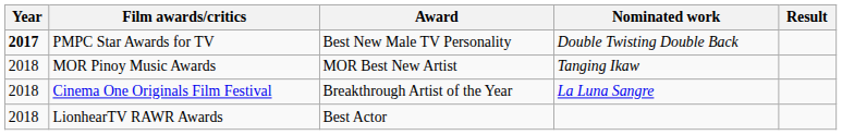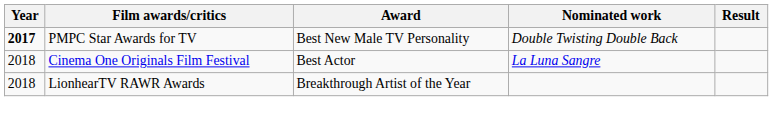- row: 2018 | MOR Pinoy Music Awards | MOR Best New Artist | Tanging Ikaw
Cinema One Originals Film Festival | Award: Breakthrough Artist of the Year -> Best Actor
LionhearTV RAWR Awards | Award: Best Actor -> Breakthrough Artist of the Year
